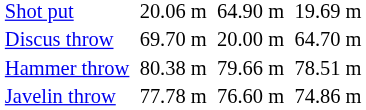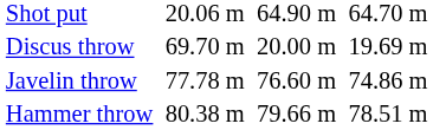Shot put | column 7: 19.69 m -> 64.70 m
Discus throw | column 7: 64.70 m -> 19.69 m
rows swapped: Hammer throw <-> Javelin throw
